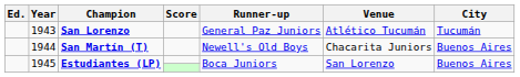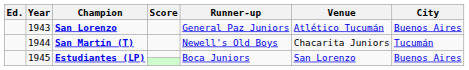1943 | City: Tucumán -> Buenos Aires
1944 | City: Buenos Aires -> Tucumán
